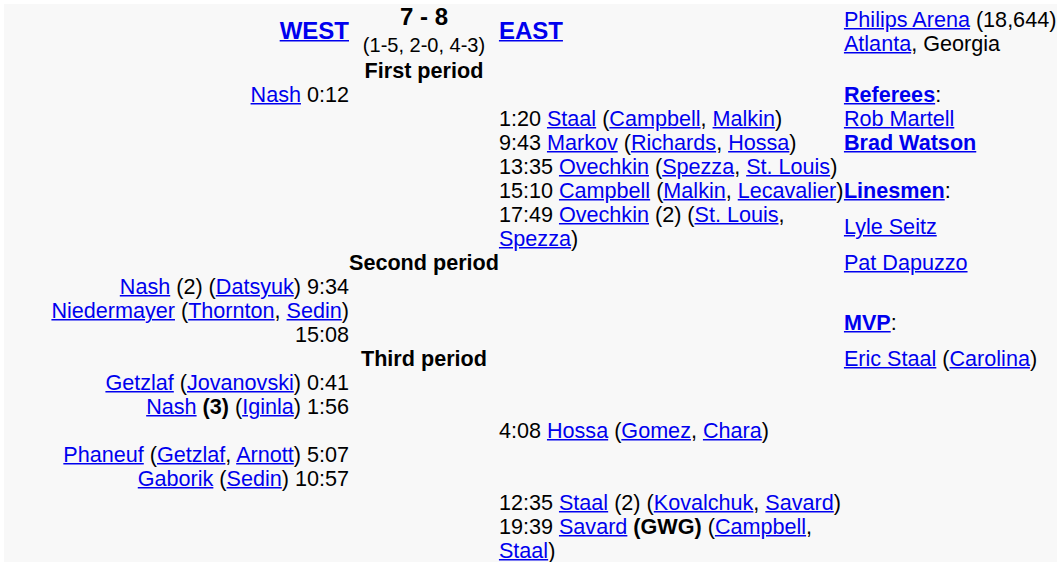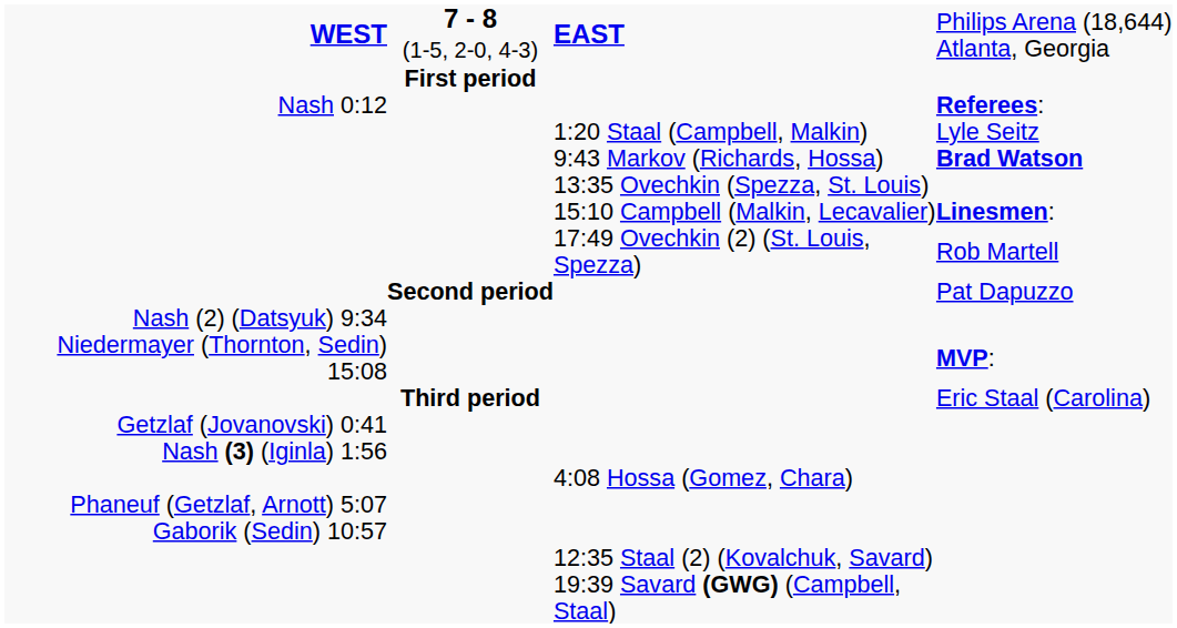1:20 Staal (Campbell, Malkin) | column 5: Rob Martell -> Lyle Seitz
17:49 Ovechkin (2) (St. Louis, Spezza) | column 5: Lyle Seitz -> Rob Martell
